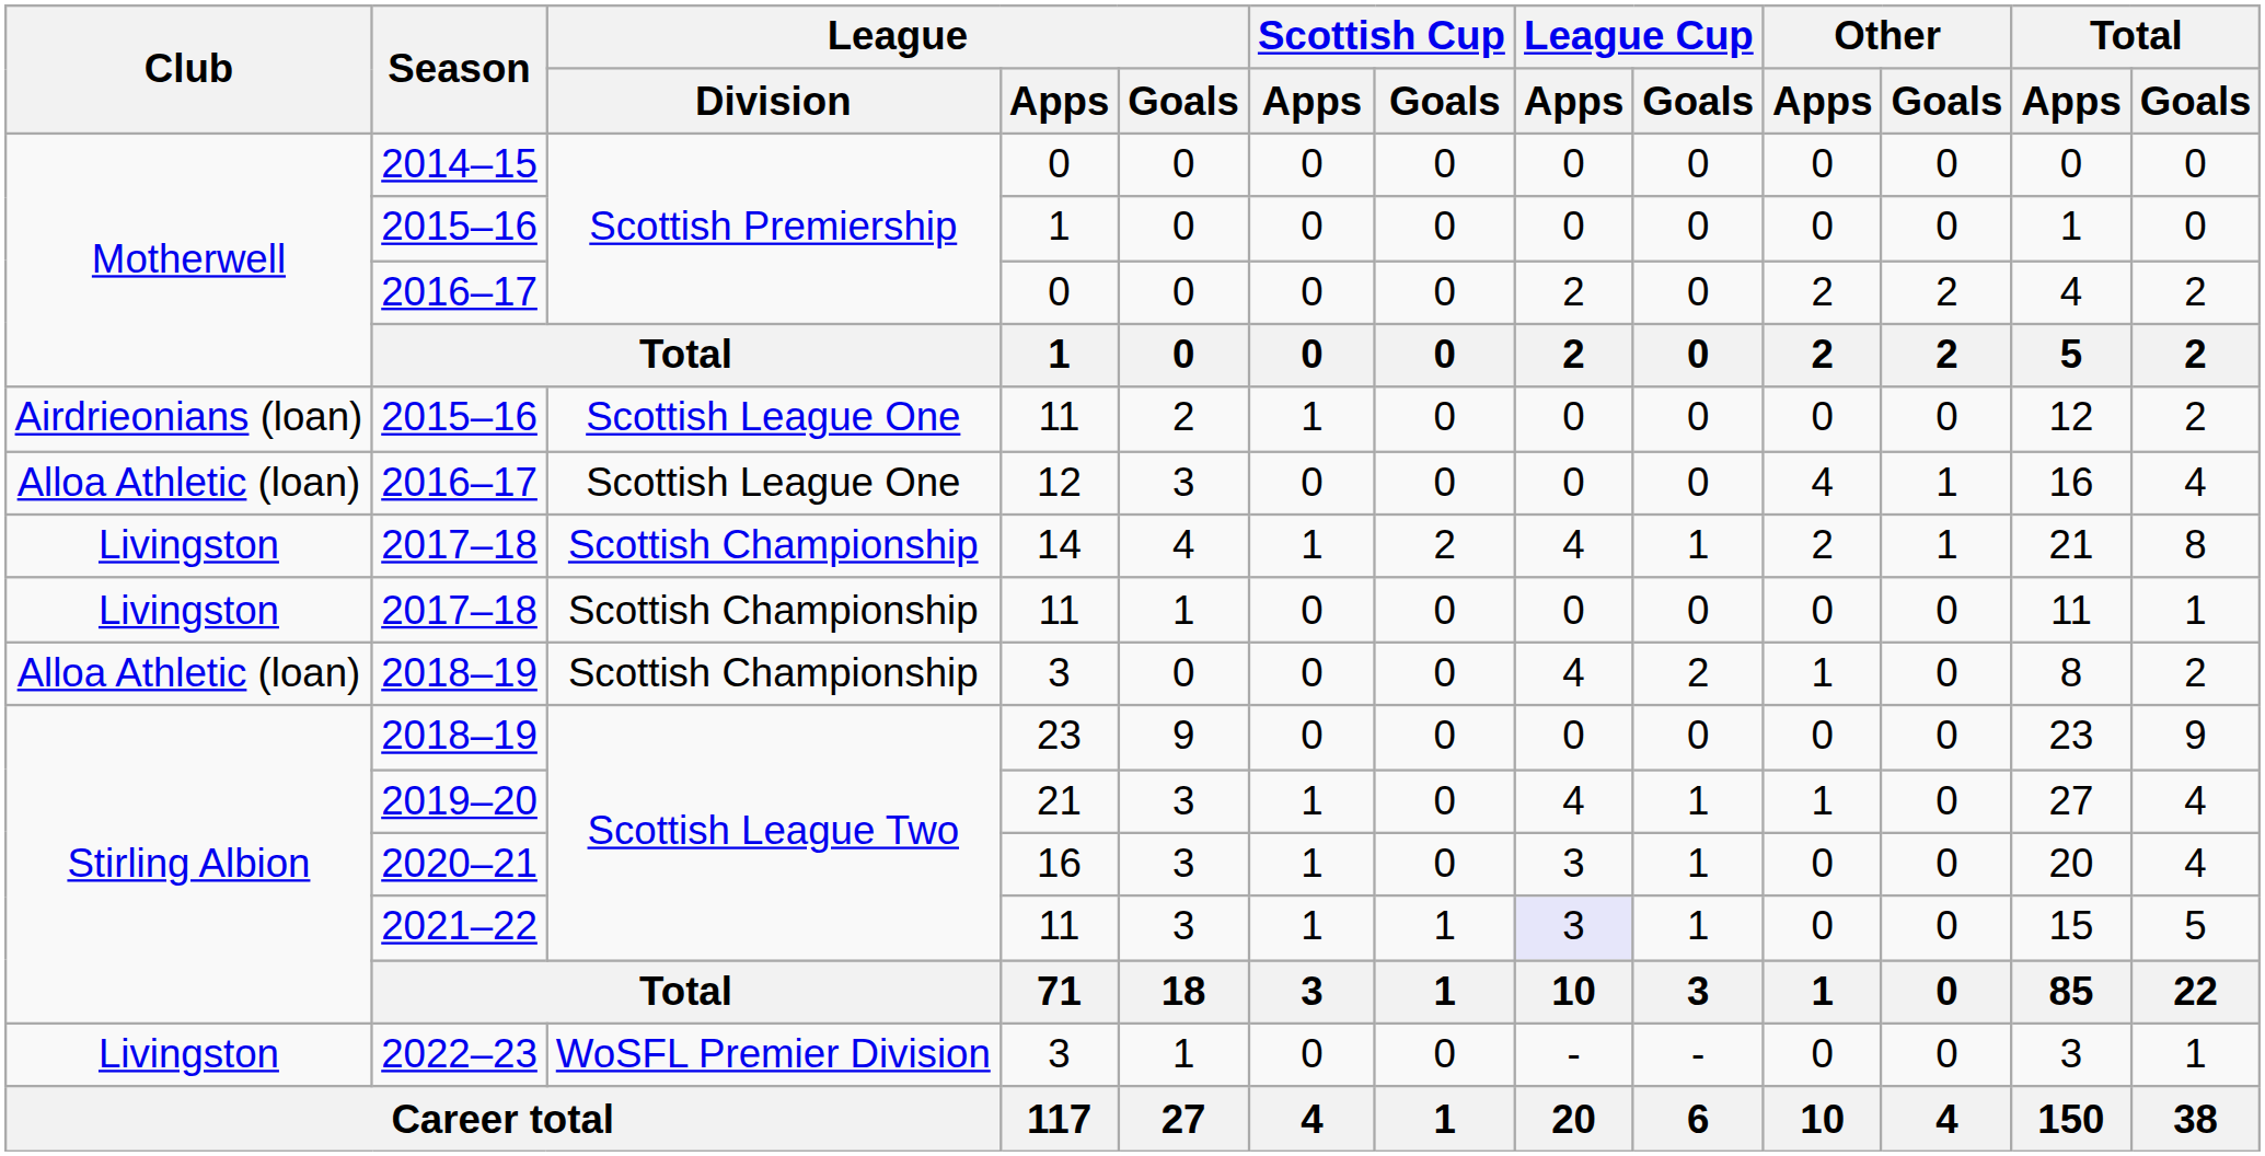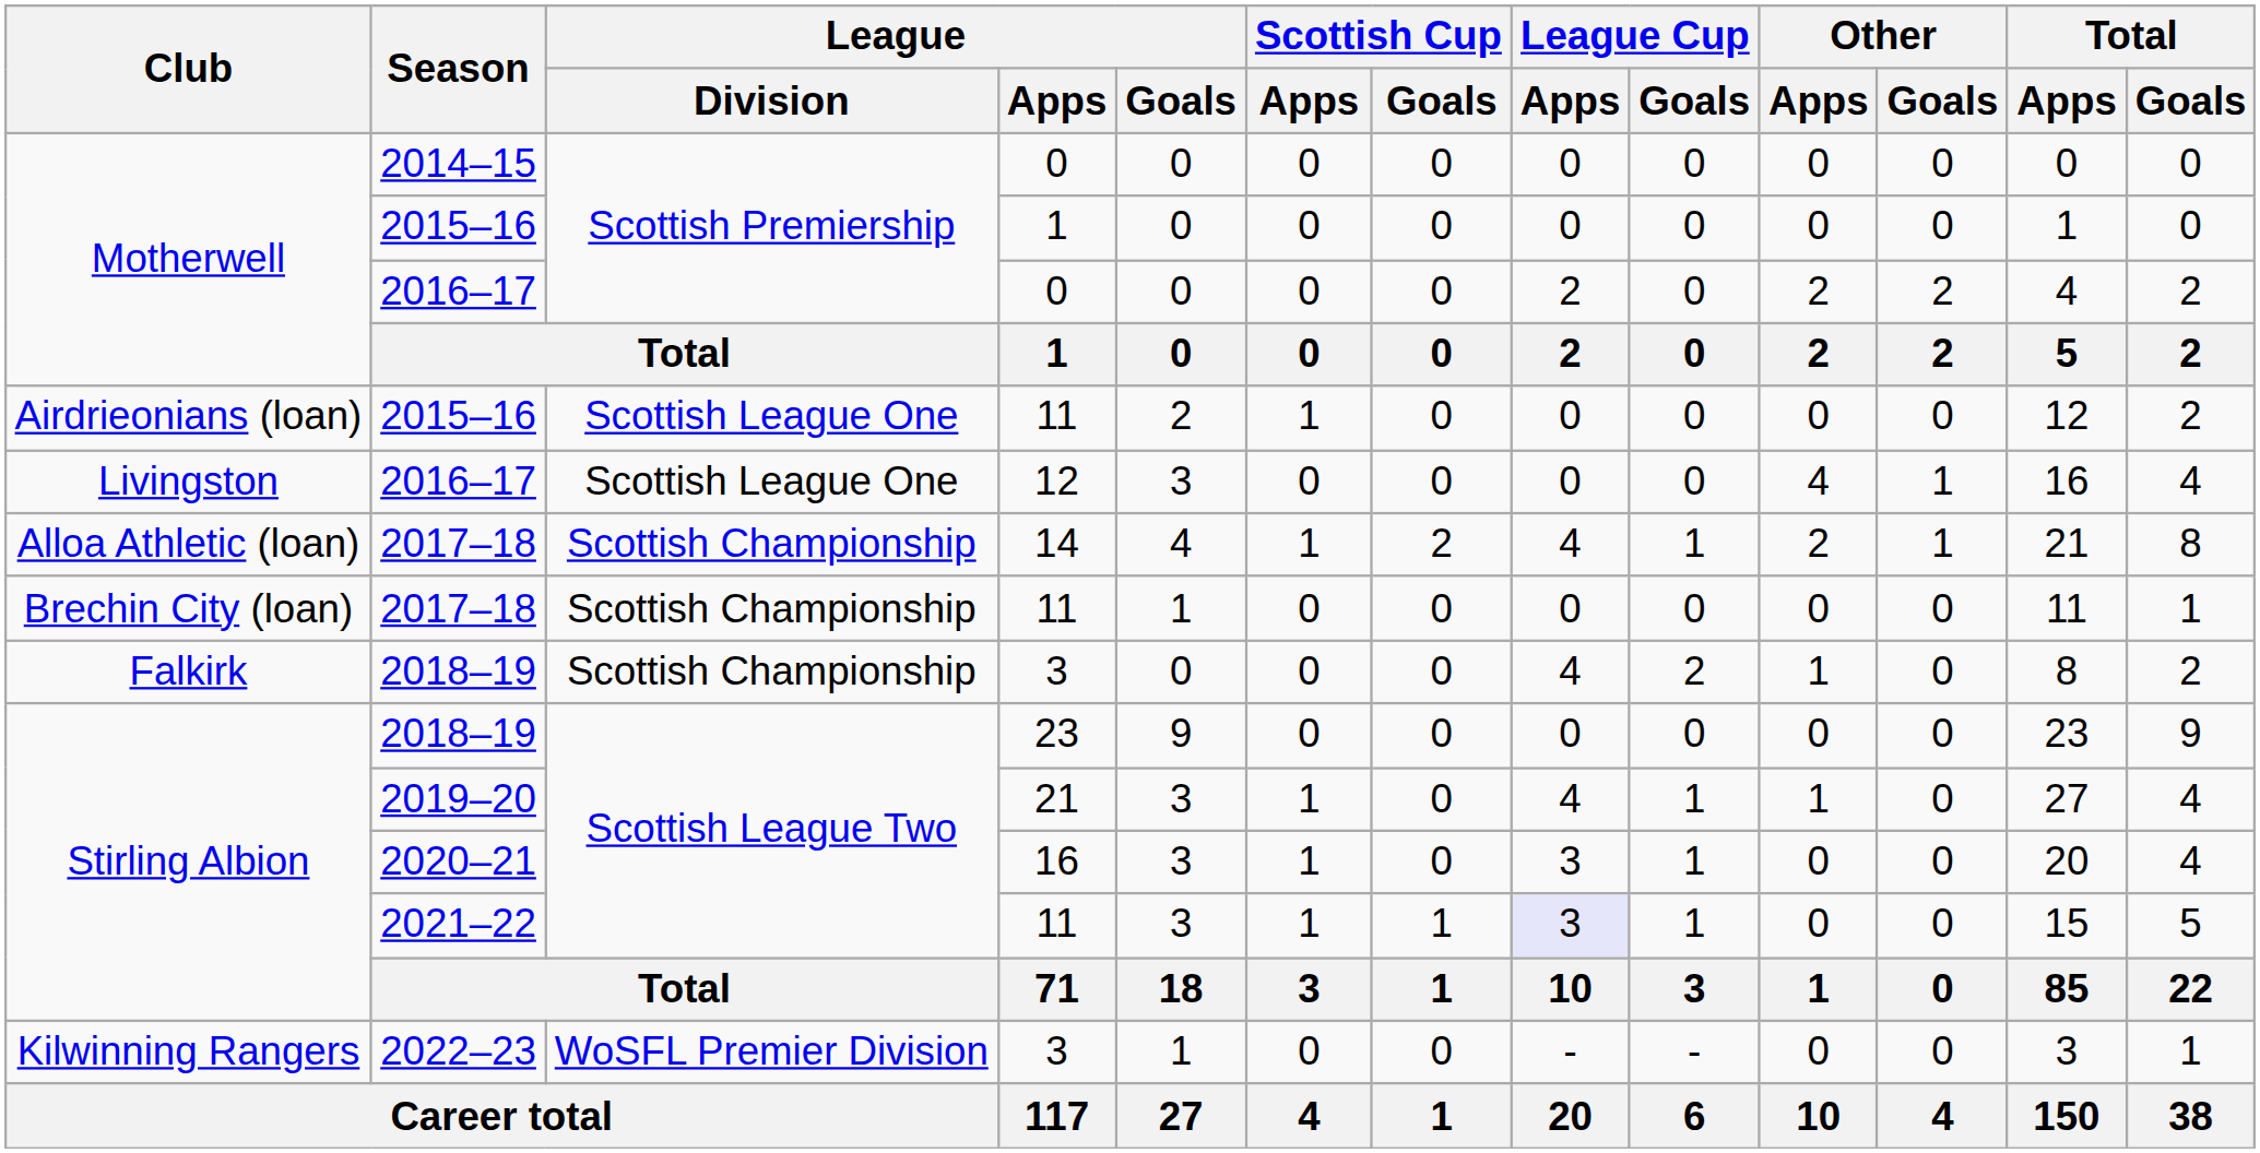2016–17 / 12 | Club: Alloa Athletic (loan) -> Livingston
2017–18 / 14 | Club: Livingston -> Alloa Athletic (loan)
2017–18 / 11 | Club: Livingston -> Brechin City (loan)
2018–19 / 3 | Club: Alloa Athletic (loan) -> Falkirk
2022–23 | Club: Livingston -> Kilwinning Rangers
